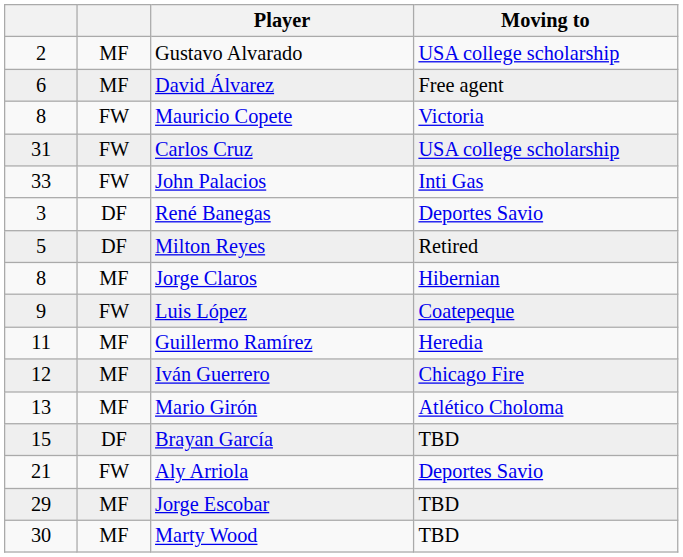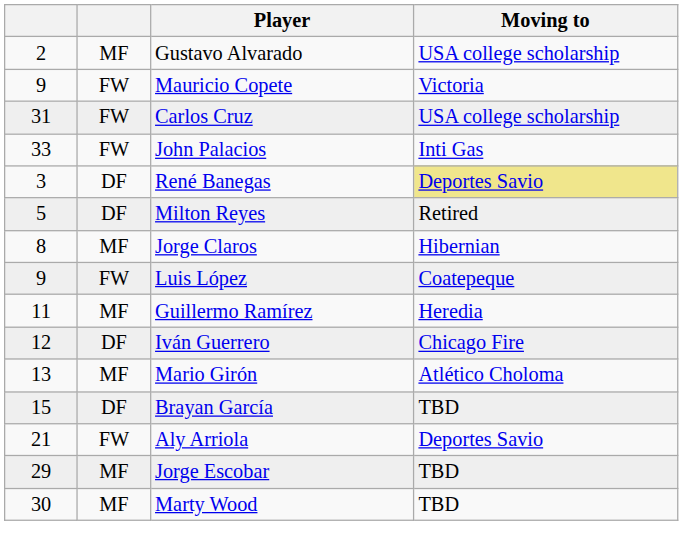- row: 6 | MF | David Álvarez | Free agent
Mauricio Copete | column 1: 8 -> 9
René Banegas | Moving to: no background -> khaki background
Iván Guerrero | column 2: MF -> DF
